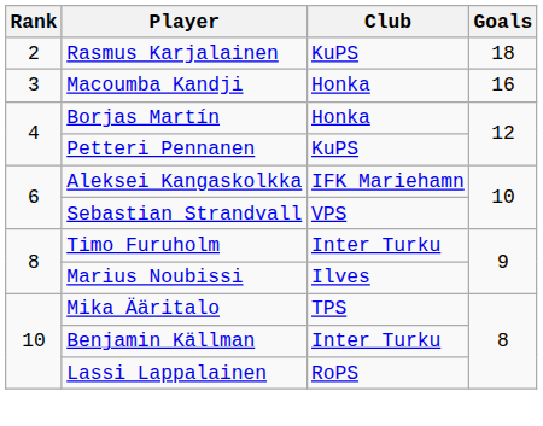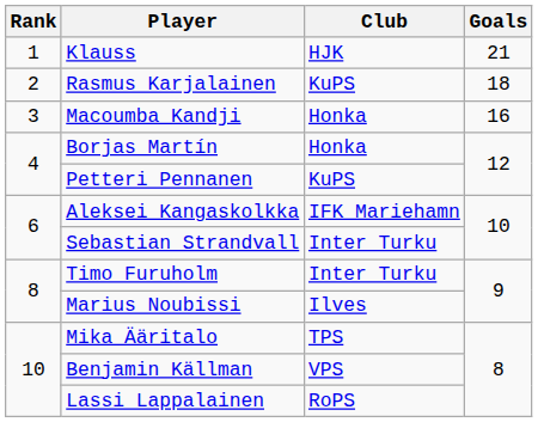+ row: 1 | Klauss | HJK | 21
Sebastian Strandvall | Club: VPS -> Inter Turku
Benjamin Källman | Club: Inter Turku -> VPS
